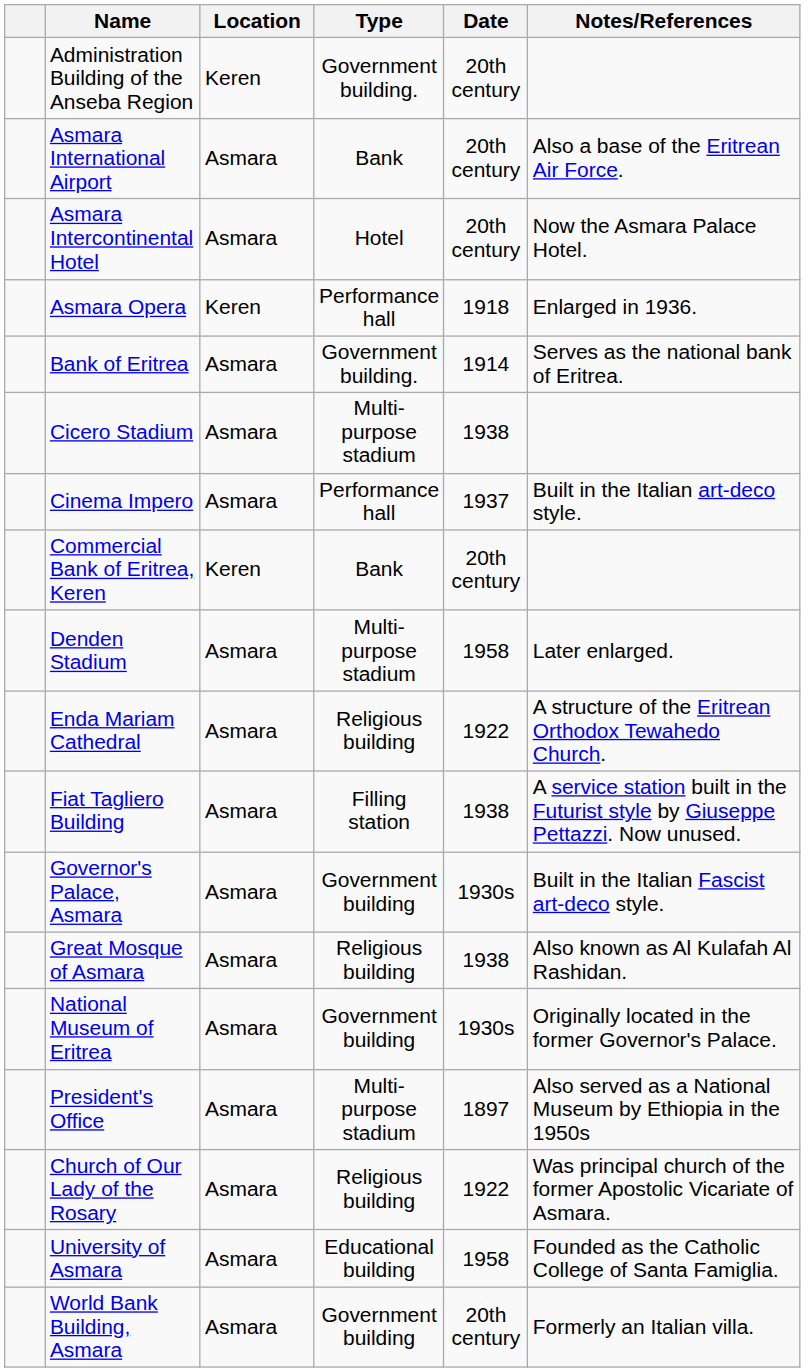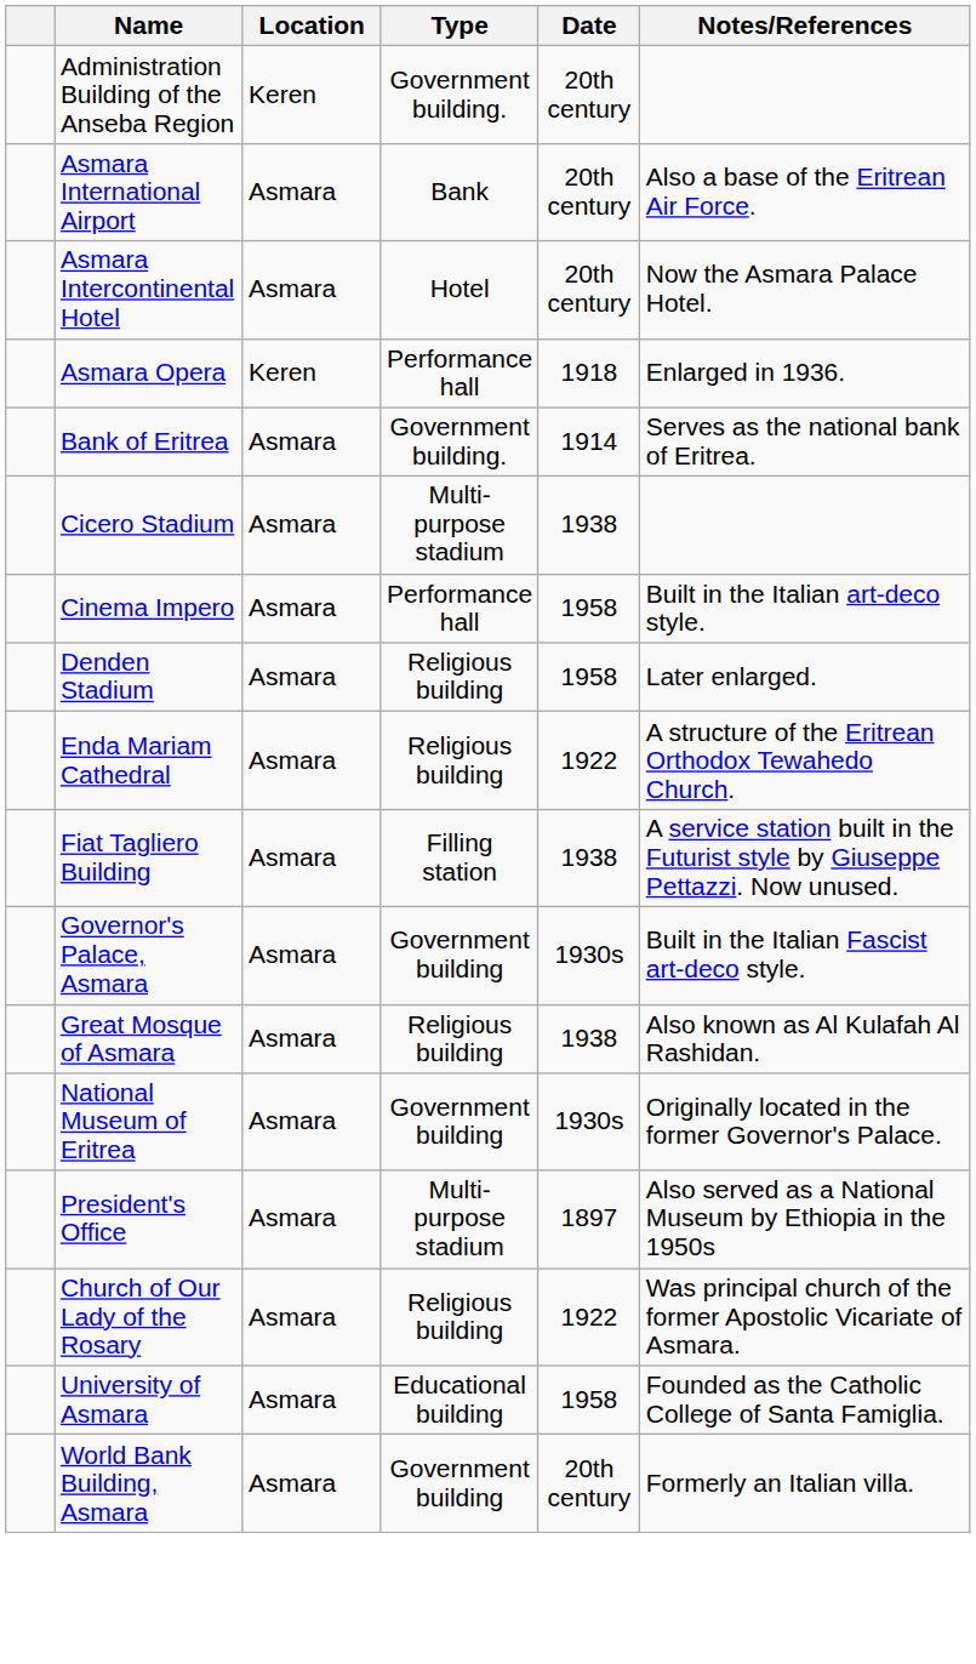Cinema Impero | Date: 1937 -> 1958
- row: Commercial Bank of Eritrea, Keren | Keren | Bank | 20th century
Denden Stadium | Type: Multi-purpose stadium -> Religious building
